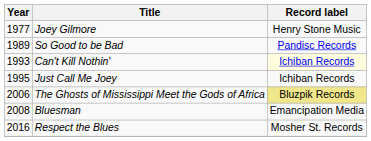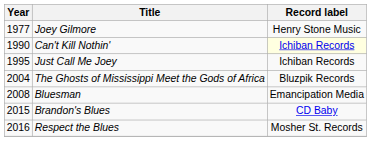- row: 1989 | So Good to be Bad | Pandisc Records
Can't Kill Nothin' | Year: 1993 -> 1990
The Ghosts of Mississippi Meet the Gods of Africa | Year: 2006 -> 2004
The Ghosts of Mississippi Meet the Gods of Africa | Record label: khaki background -> no background
+ row: 2015 | Brandon's Blues | CD Baby
